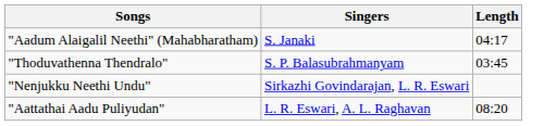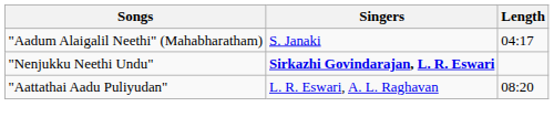- row: "Thoduvathenna Thendralo" | S. P. Balasubrahmanyam | 03:45
"Nenjukku Neethi Undu" | Singers: normal -> bold
